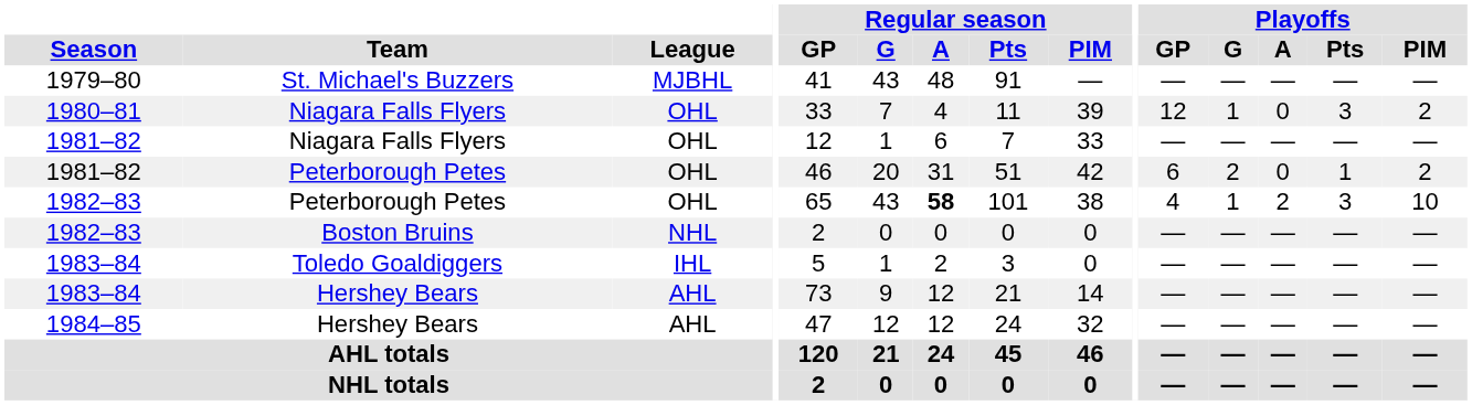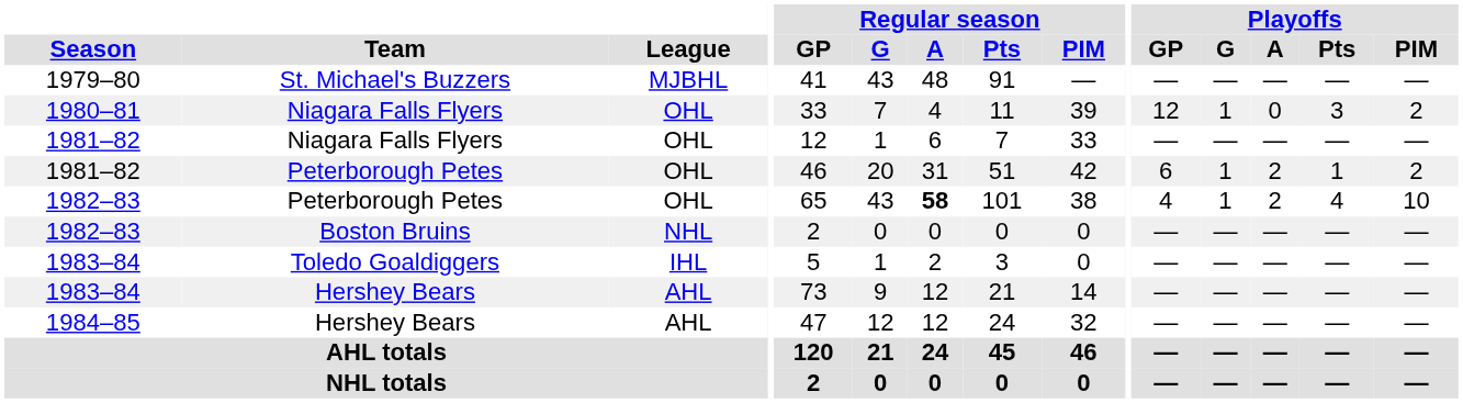1981–82 / Peterborough Petes | Playoffs / G: 2 -> 1
1981–82 / Peterborough Petes | Playoffs / A: 0 -> 2
1982–83 / Peterborough Petes | Playoffs / Pts: 3 -> 4
